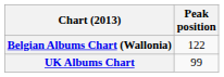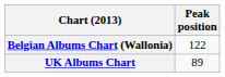UK Albums Chart | Peak position: 99 -> 89
